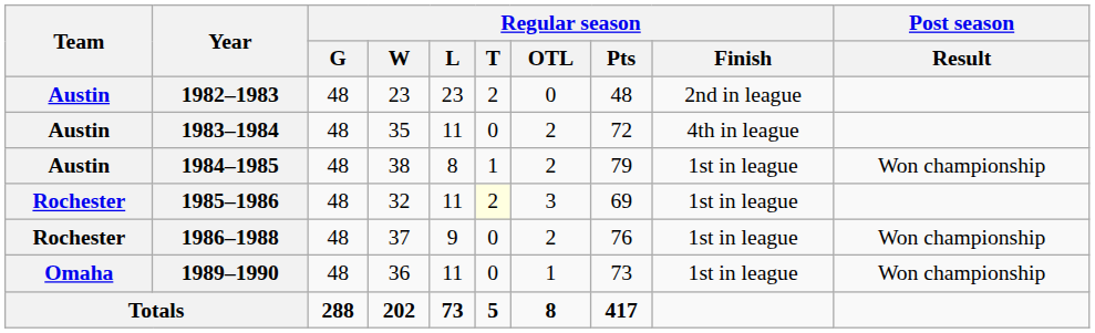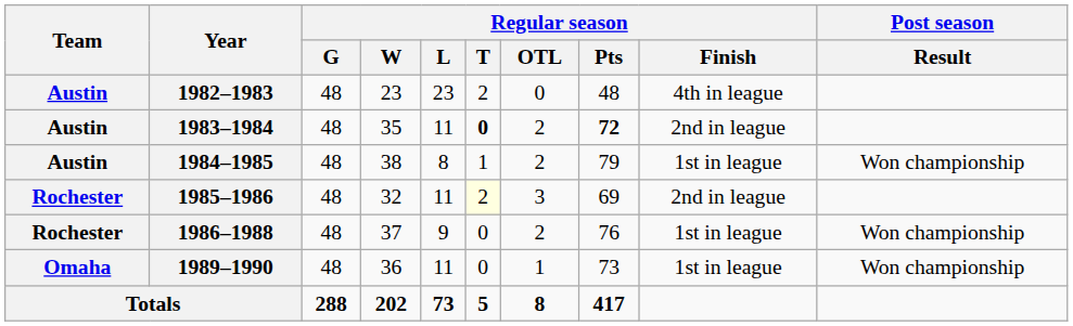1982–1983 | Regular season / Finish: 2nd in league -> 4th in league
1983–1984 | Regular season / T: normal -> bold
1983–1984 | Regular season / Pts: normal -> bold
1983–1984 | Regular season / Finish: 4th in league -> 2nd in league
1985–1986 | Regular season / Finish: 1st in league -> 2nd in league
